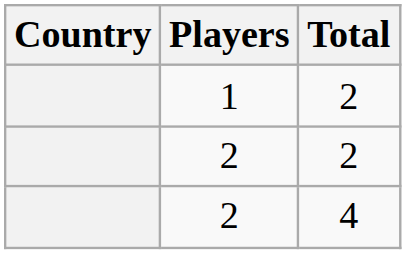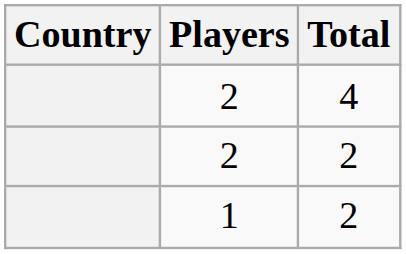rows swapped: 2 / 4 <-> 1
